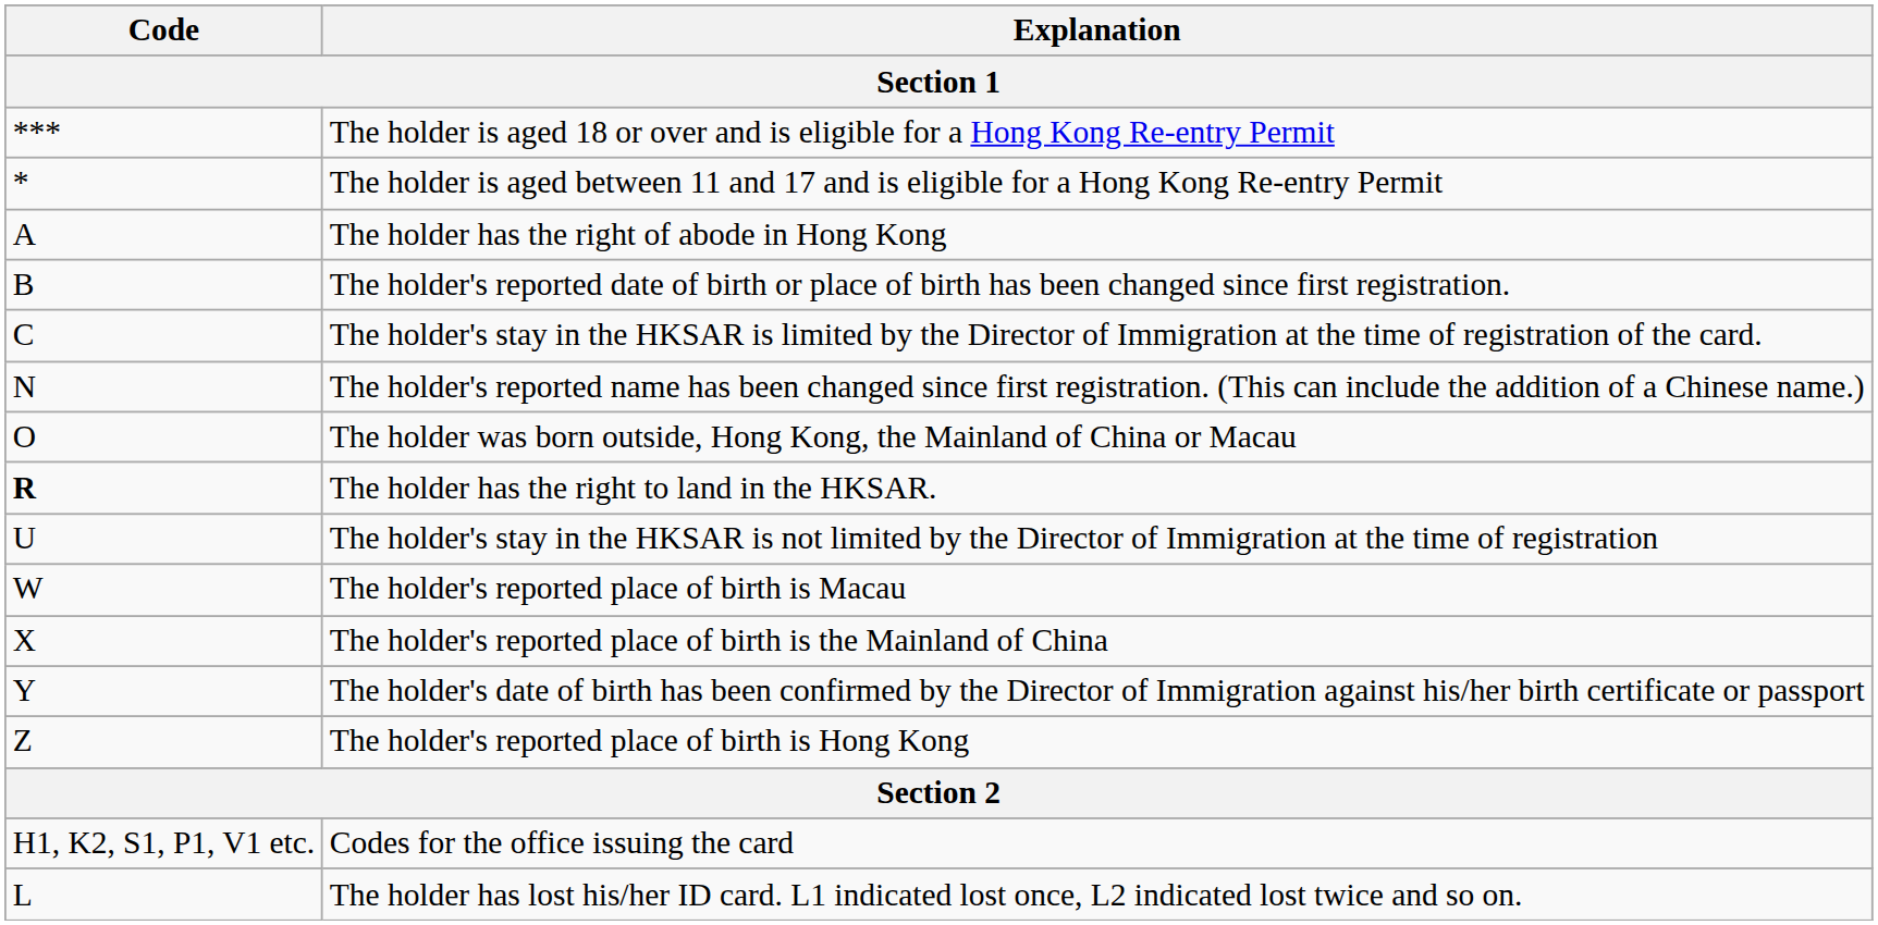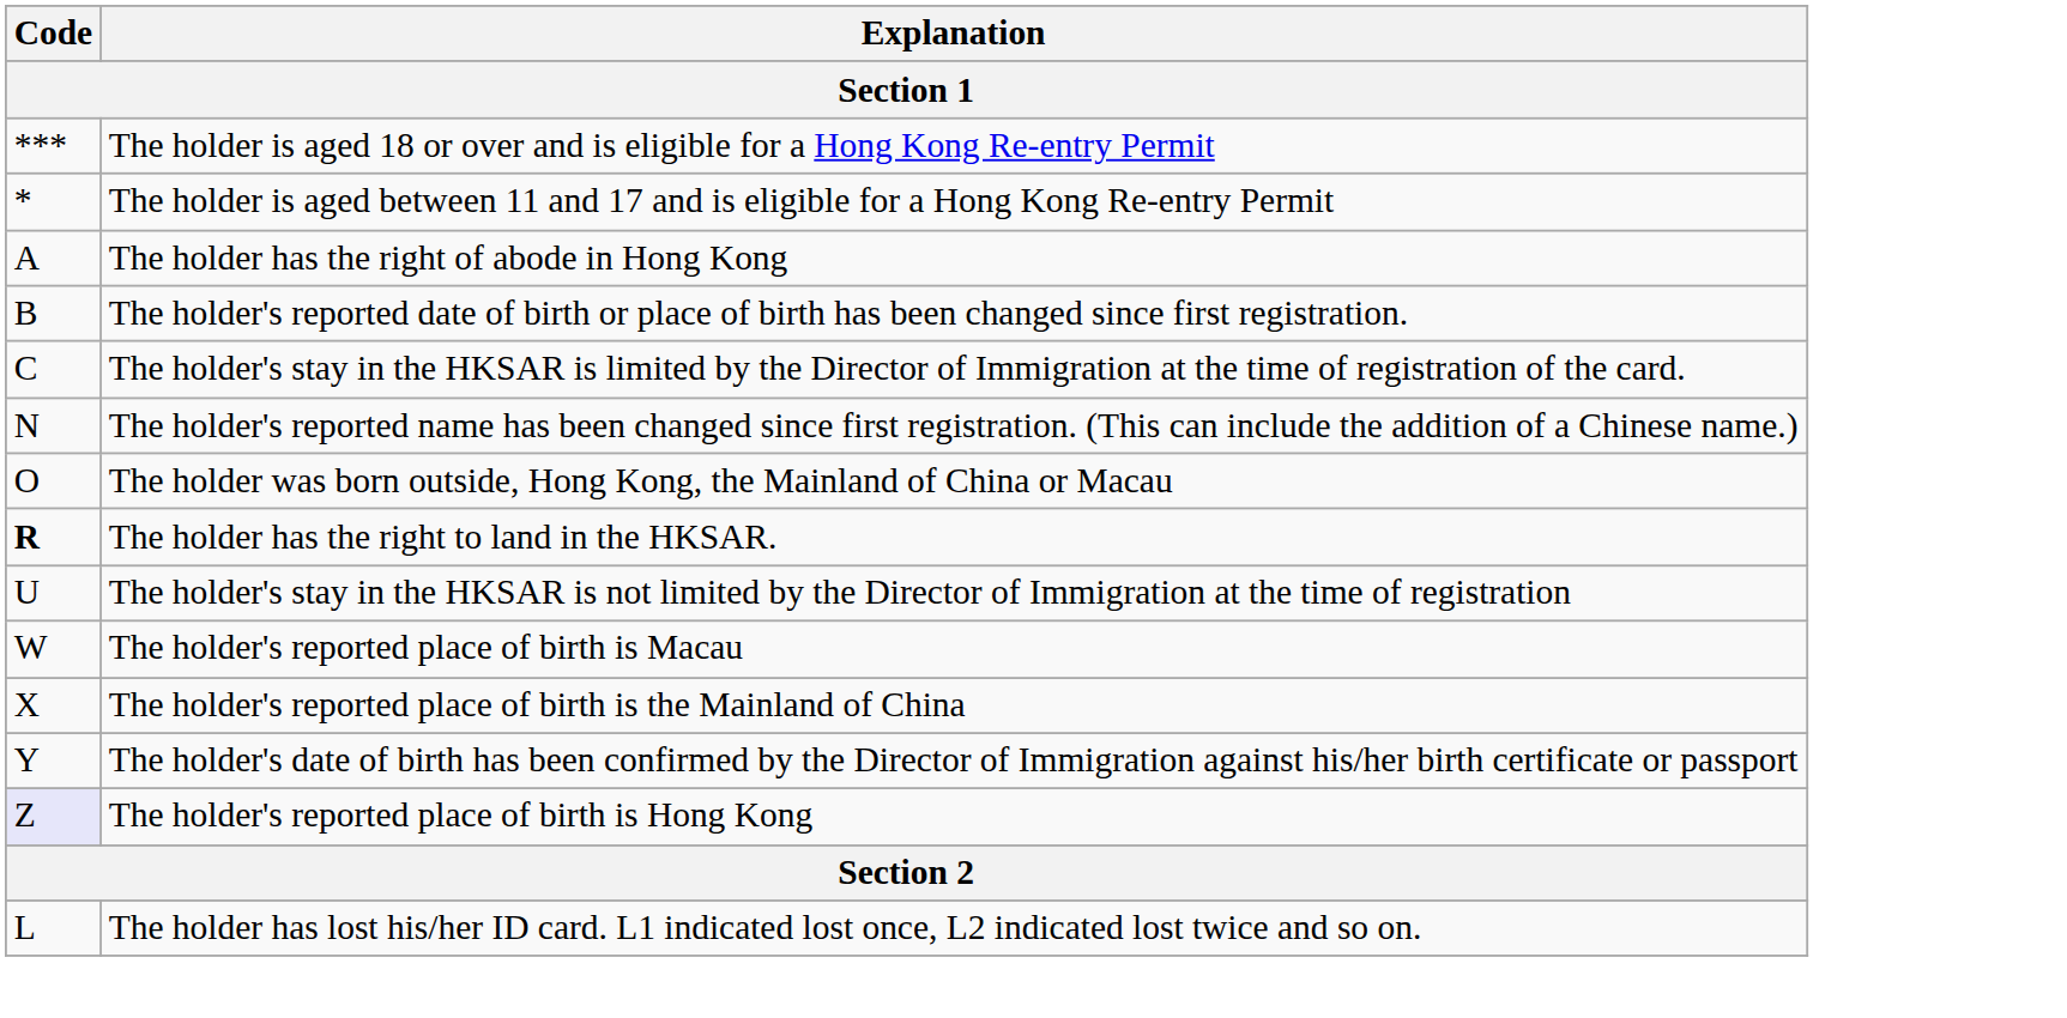The holder's reported place of birth is Hong Kong | Code: no background -> lavender background
- row: H1, K2, S1, P1, V1 etc. | Codes for the office issuing the card
